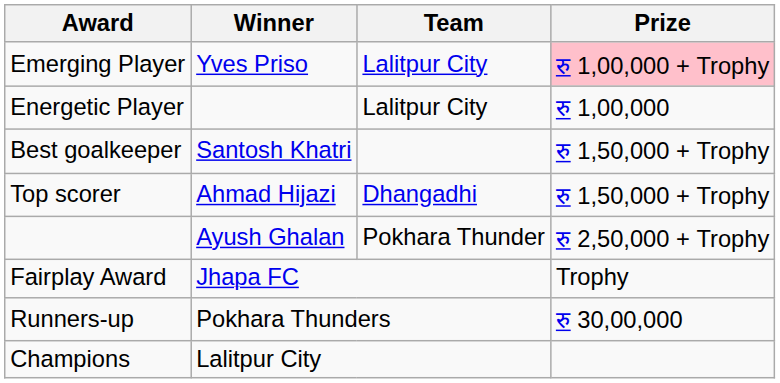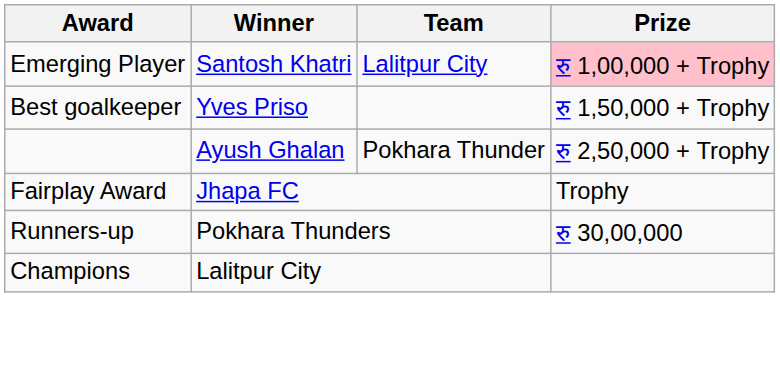Emerging Player | Winner: Yves Priso -> Santosh Khatri
- row: Energetic Player | Lalitpur City | रु 1,00,000
Best goalkeeper | Winner: Santosh Khatri -> Yves Priso
- row: Top scorer | Ahmad Hijazi | Dhangadhi | रु 1,50,000 + Trophy
